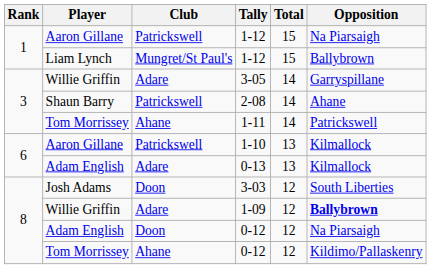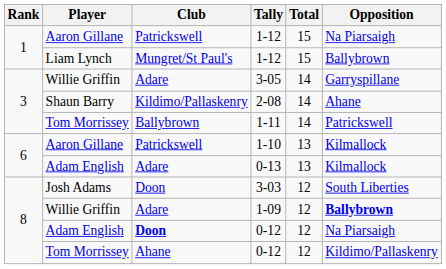2-08 | Club: Patrickswell -> Kildimo/Pallaskenry
1-11 | Club: Ahane -> Ballybrown
Adam English / 0-12 | Club: normal -> bold
